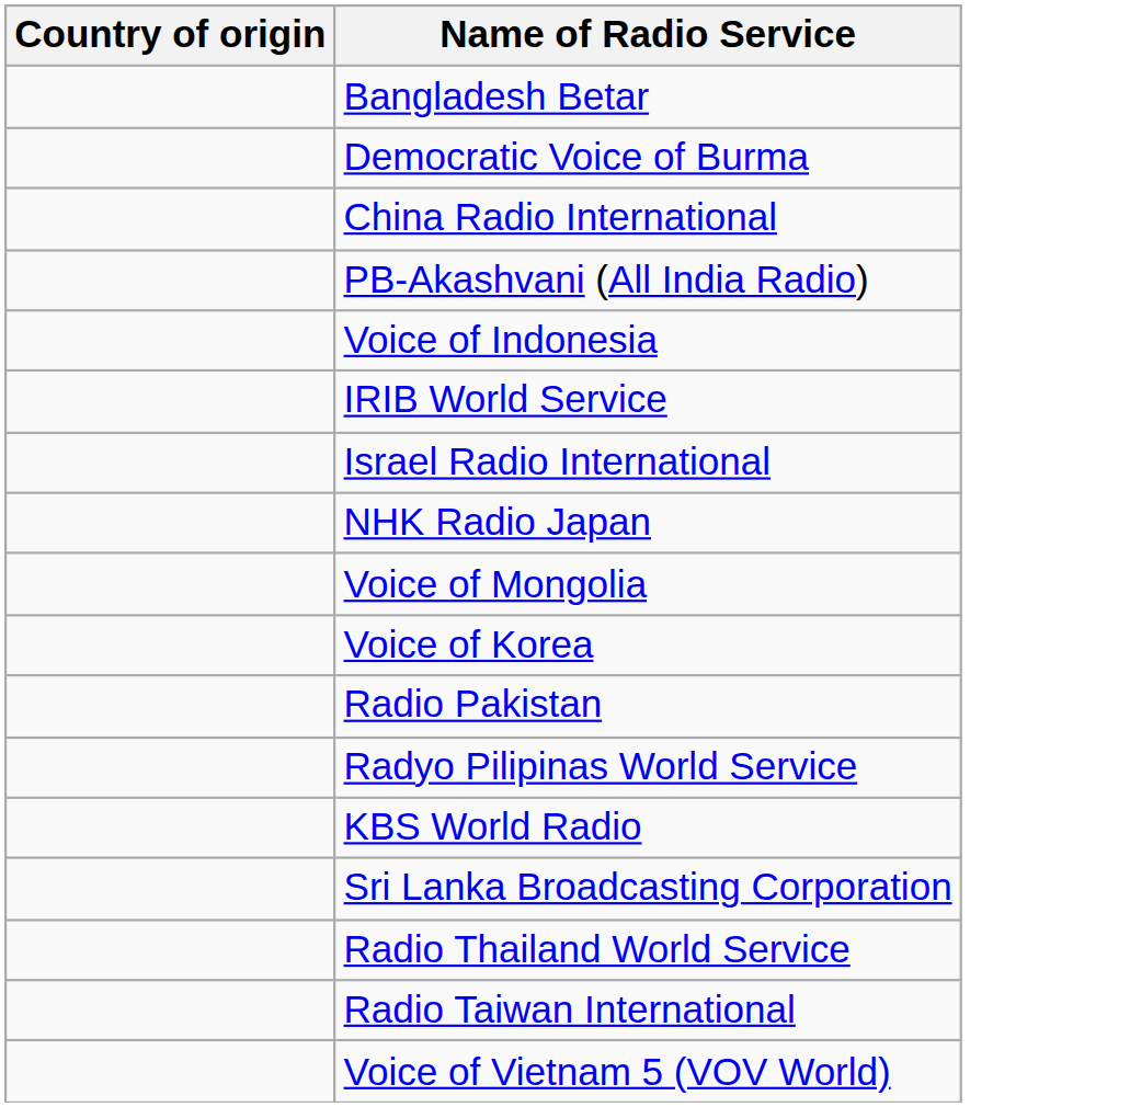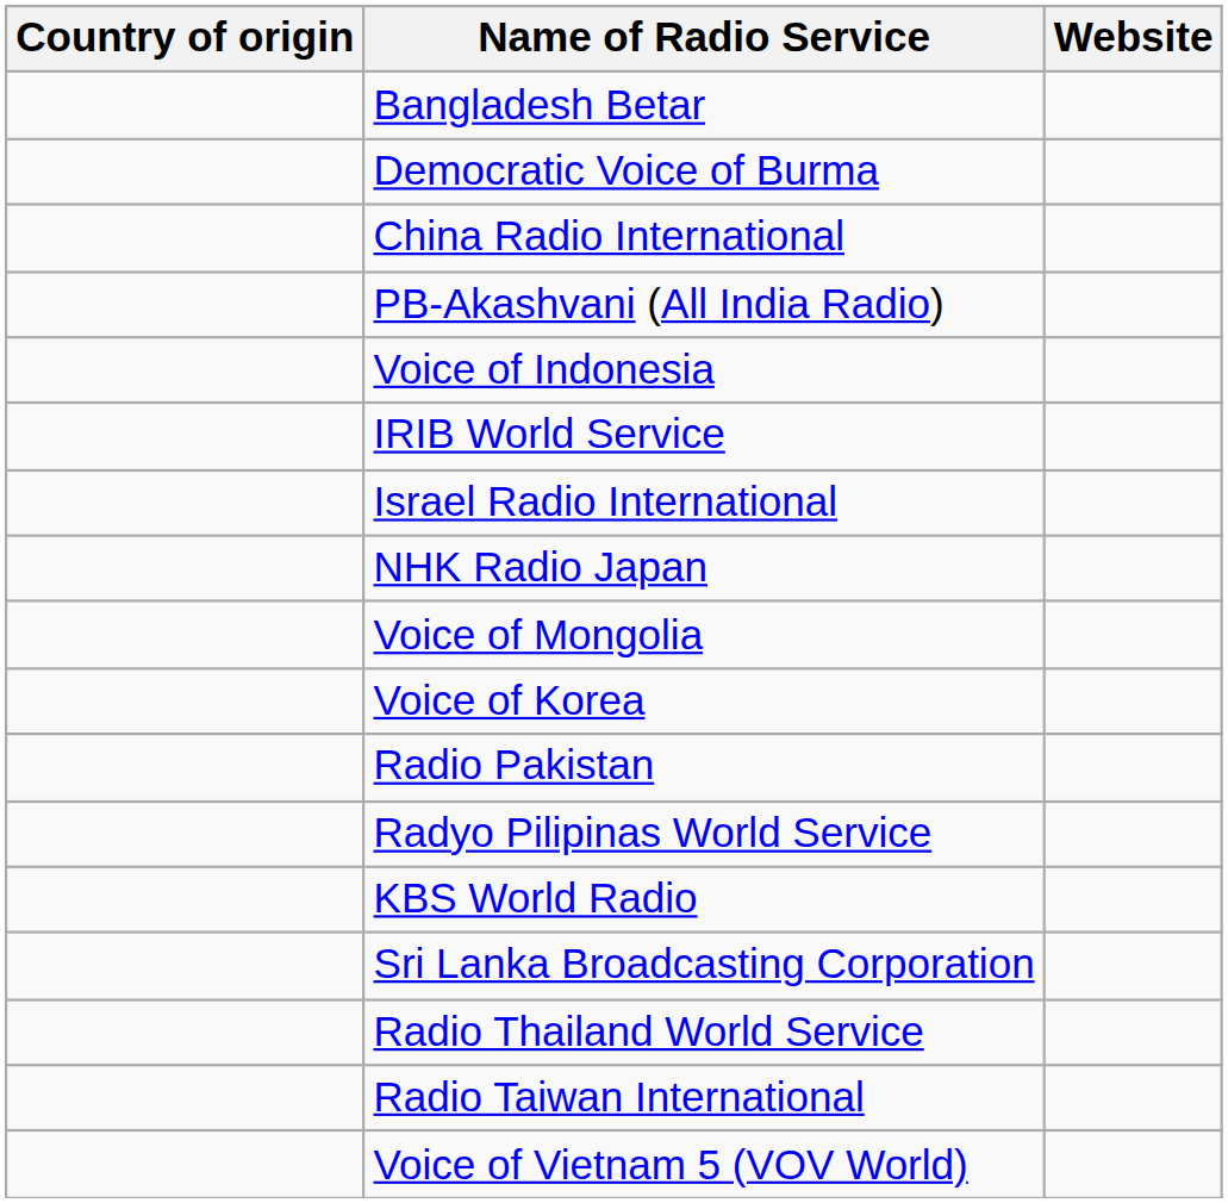+ column: Website
